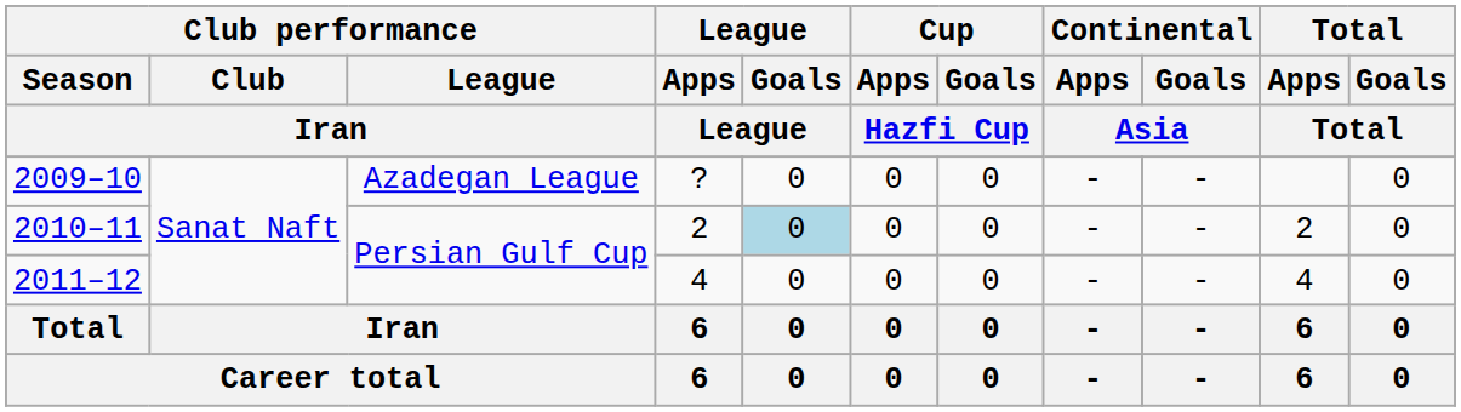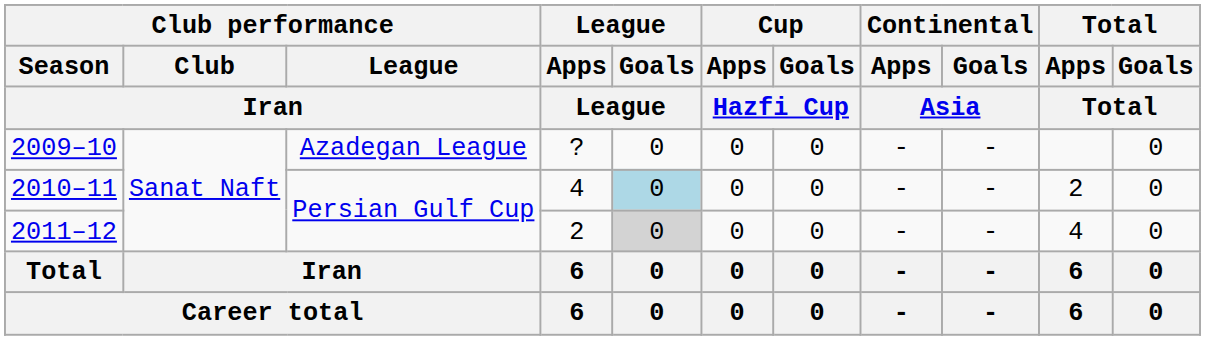2010–11 | League / Apps / League: 2 -> 4
2011–12 | League / Apps / League: 4 -> 2
2011–12 | League / Goals / League: no background -> lightgrey background
